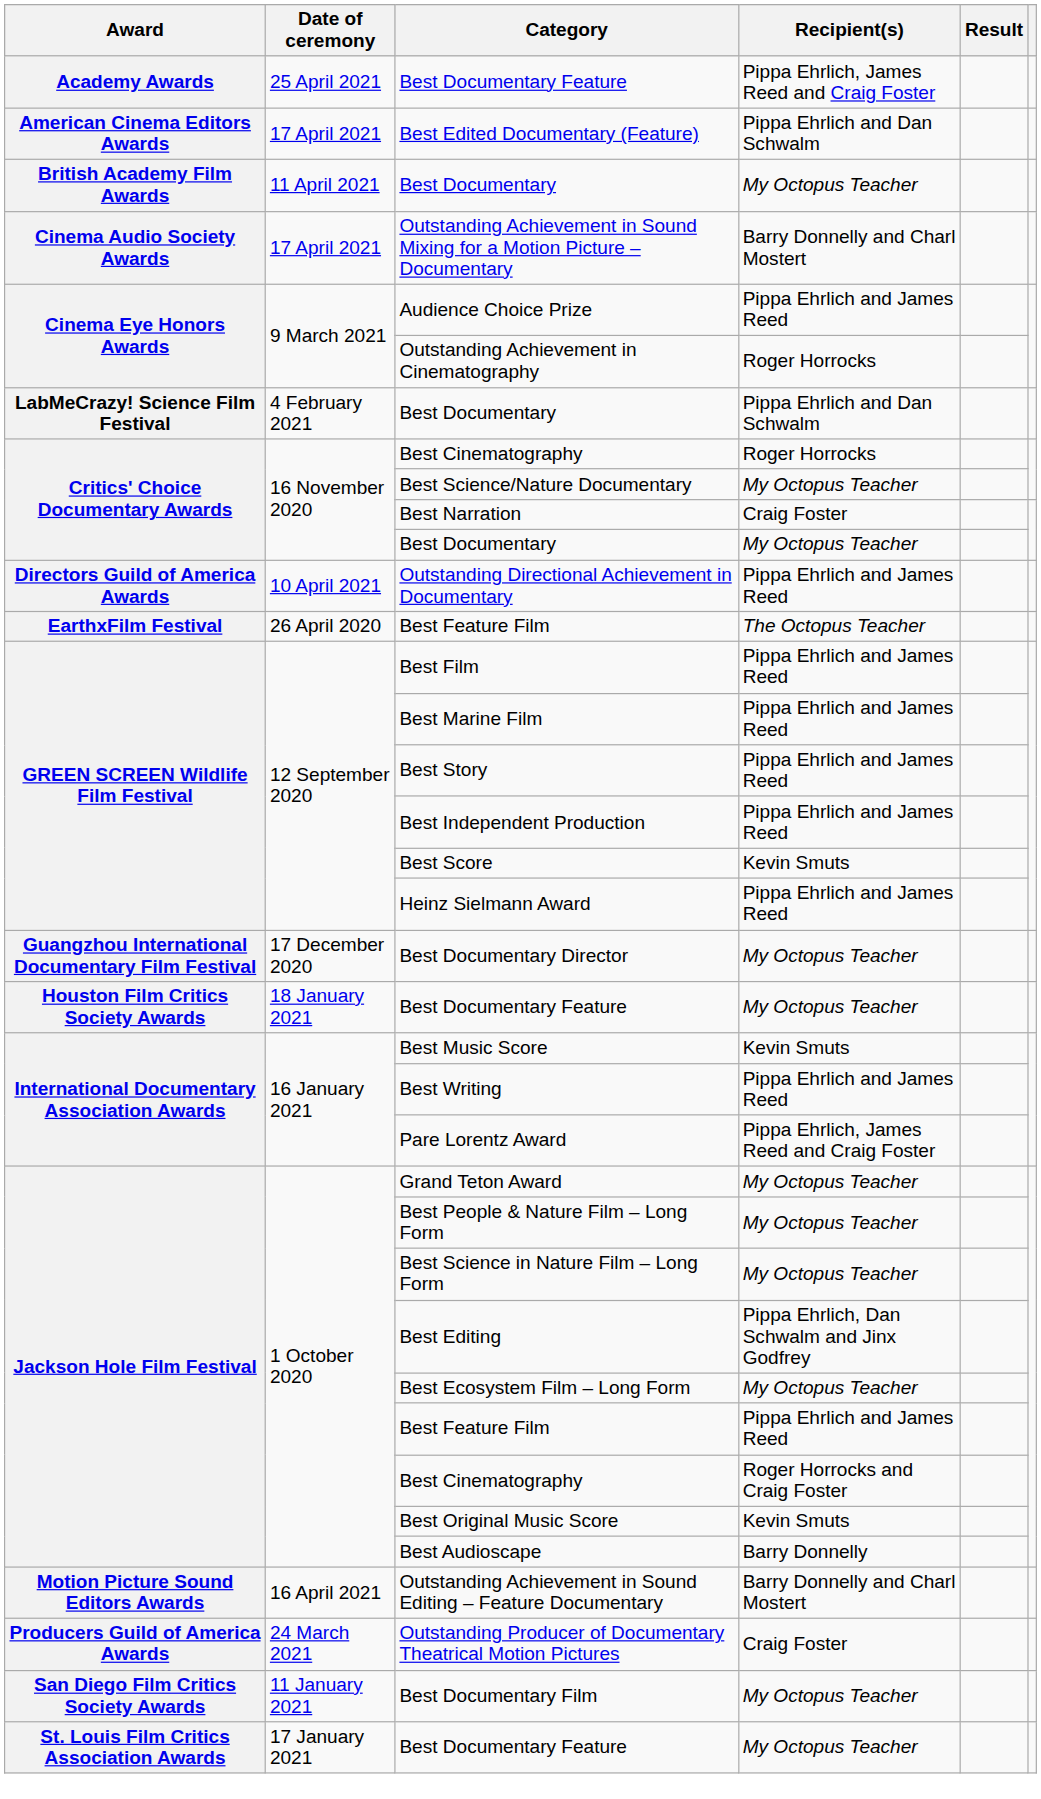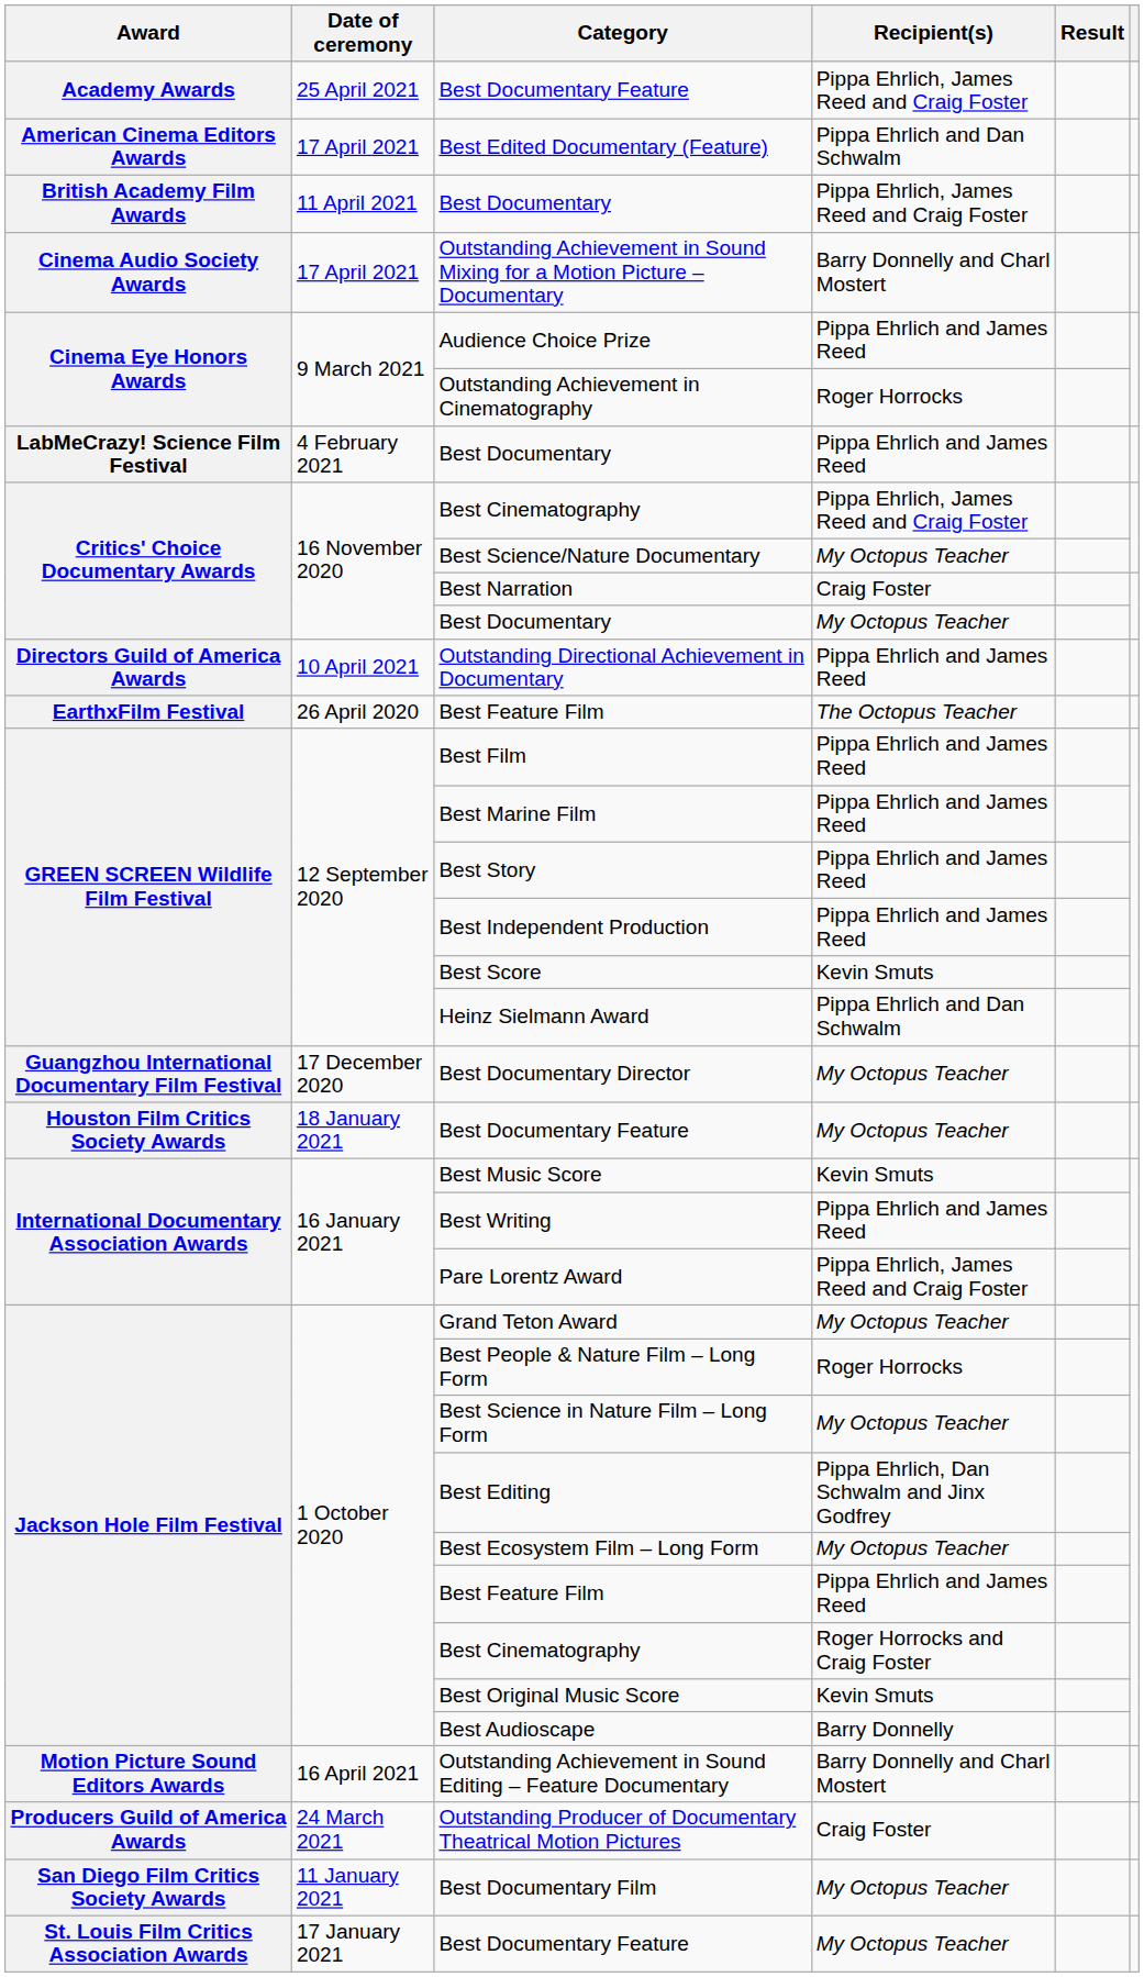British Academy Film Awards / Best Documentary | Recipient(s): My Octopus Teacher -> Pippa Ehrlich, James Reed and Craig Foster
LabMeCrazy! Science Film Festival / Best Documentary | Recipient(s): Pippa Ehrlich and Dan Schwalm -> Pippa Ehrlich and James Reed
Critics' Choice Documentary Awards / Best Cinematography | Recipient(s): Roger Horrocks -> Pippa Ehrlich, James Reed and Craig Foster
Heinz Sielmann Award | Recipient(s): Pippa Ehrlich and James Reed -> Pippa Ehrlich and Dan Schwalm
Best People & Nature Film – Long Form | Recipient(s): My Octopus Teacher -> Roger Horrocks
